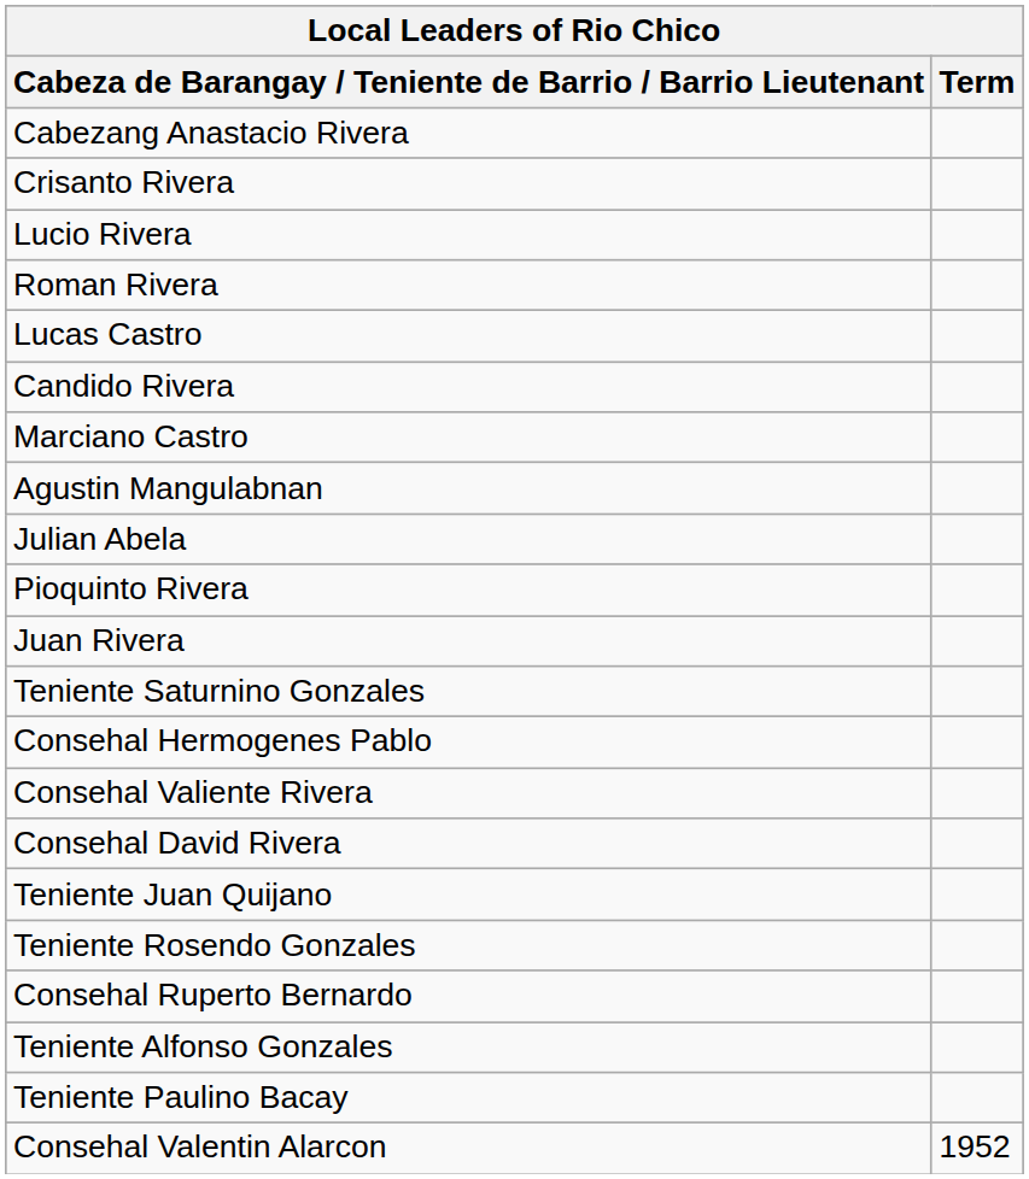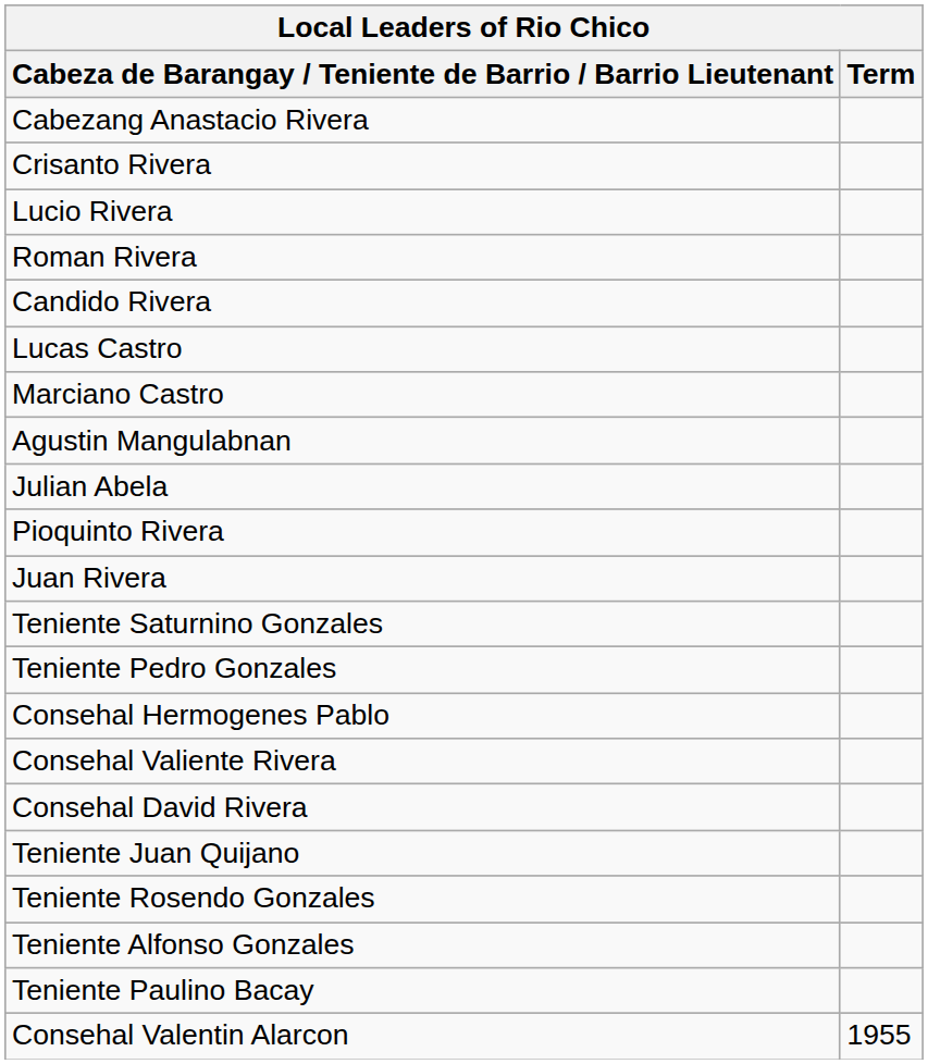rows swapped: Candido Rivera <-> Lucas Castro
+ row: Teniente Pedro Gonzales
- row: Consehal Ruperto Bernardo
Consehal Valentin Alarcon | Term: 1952 -> 1955
